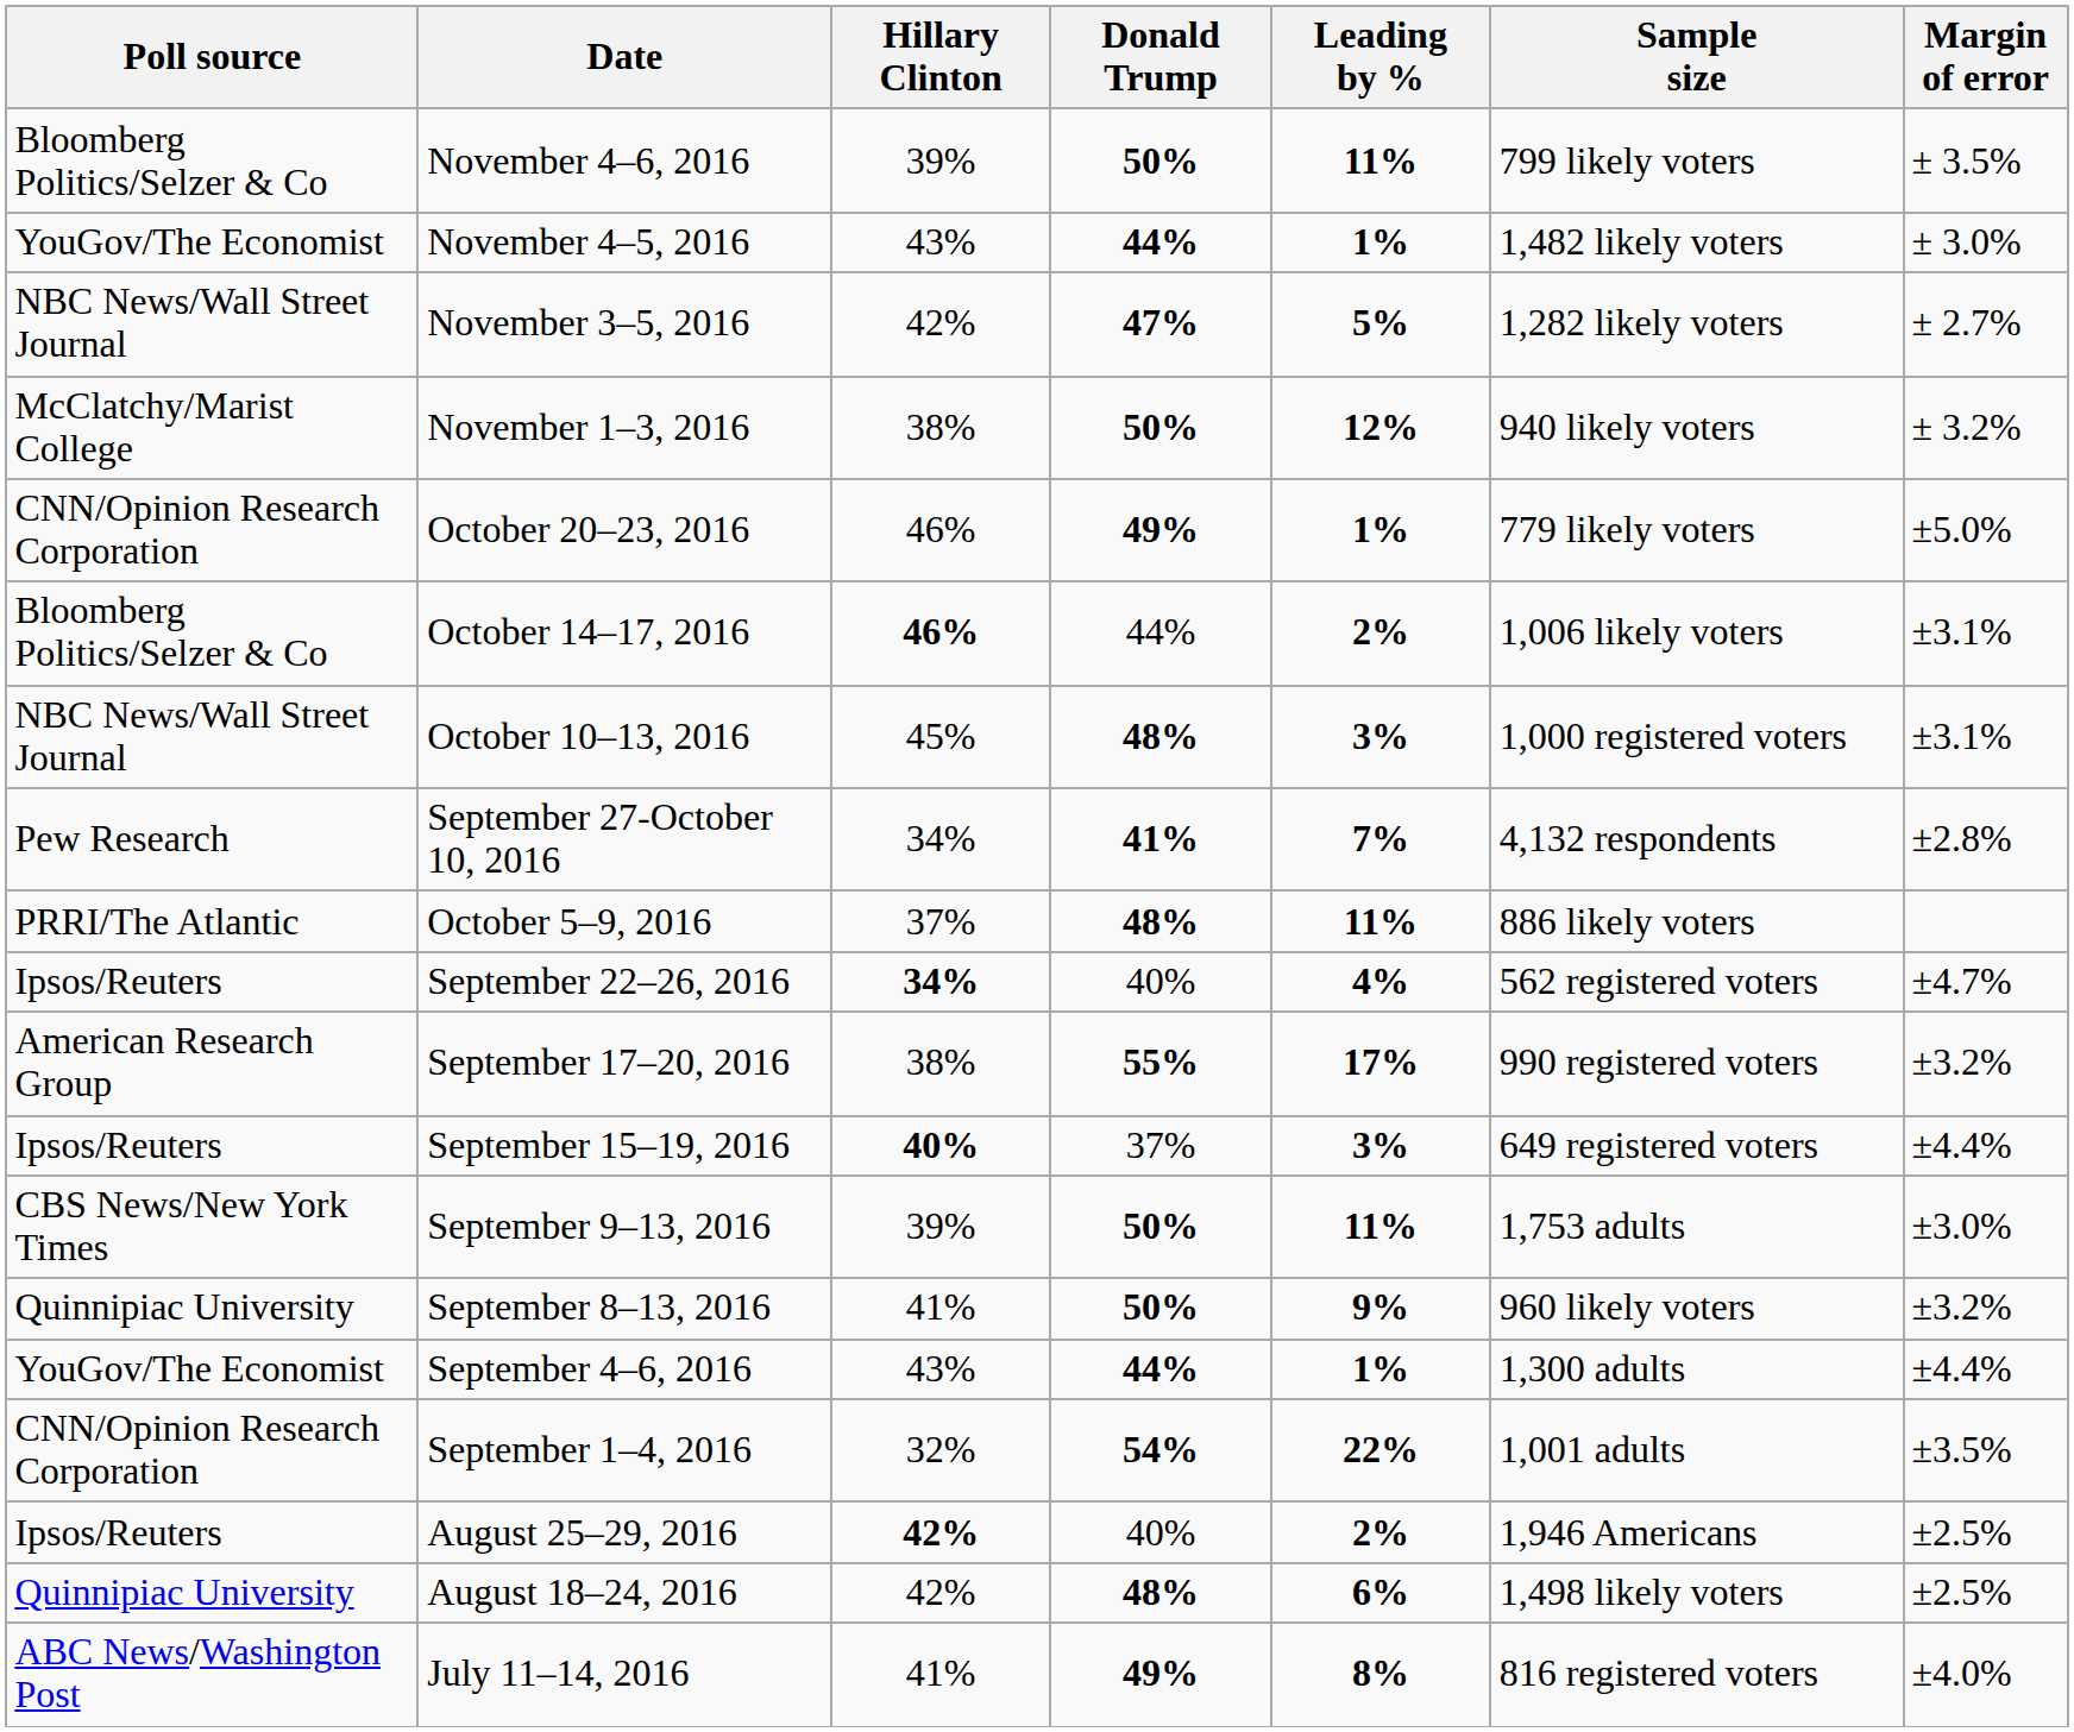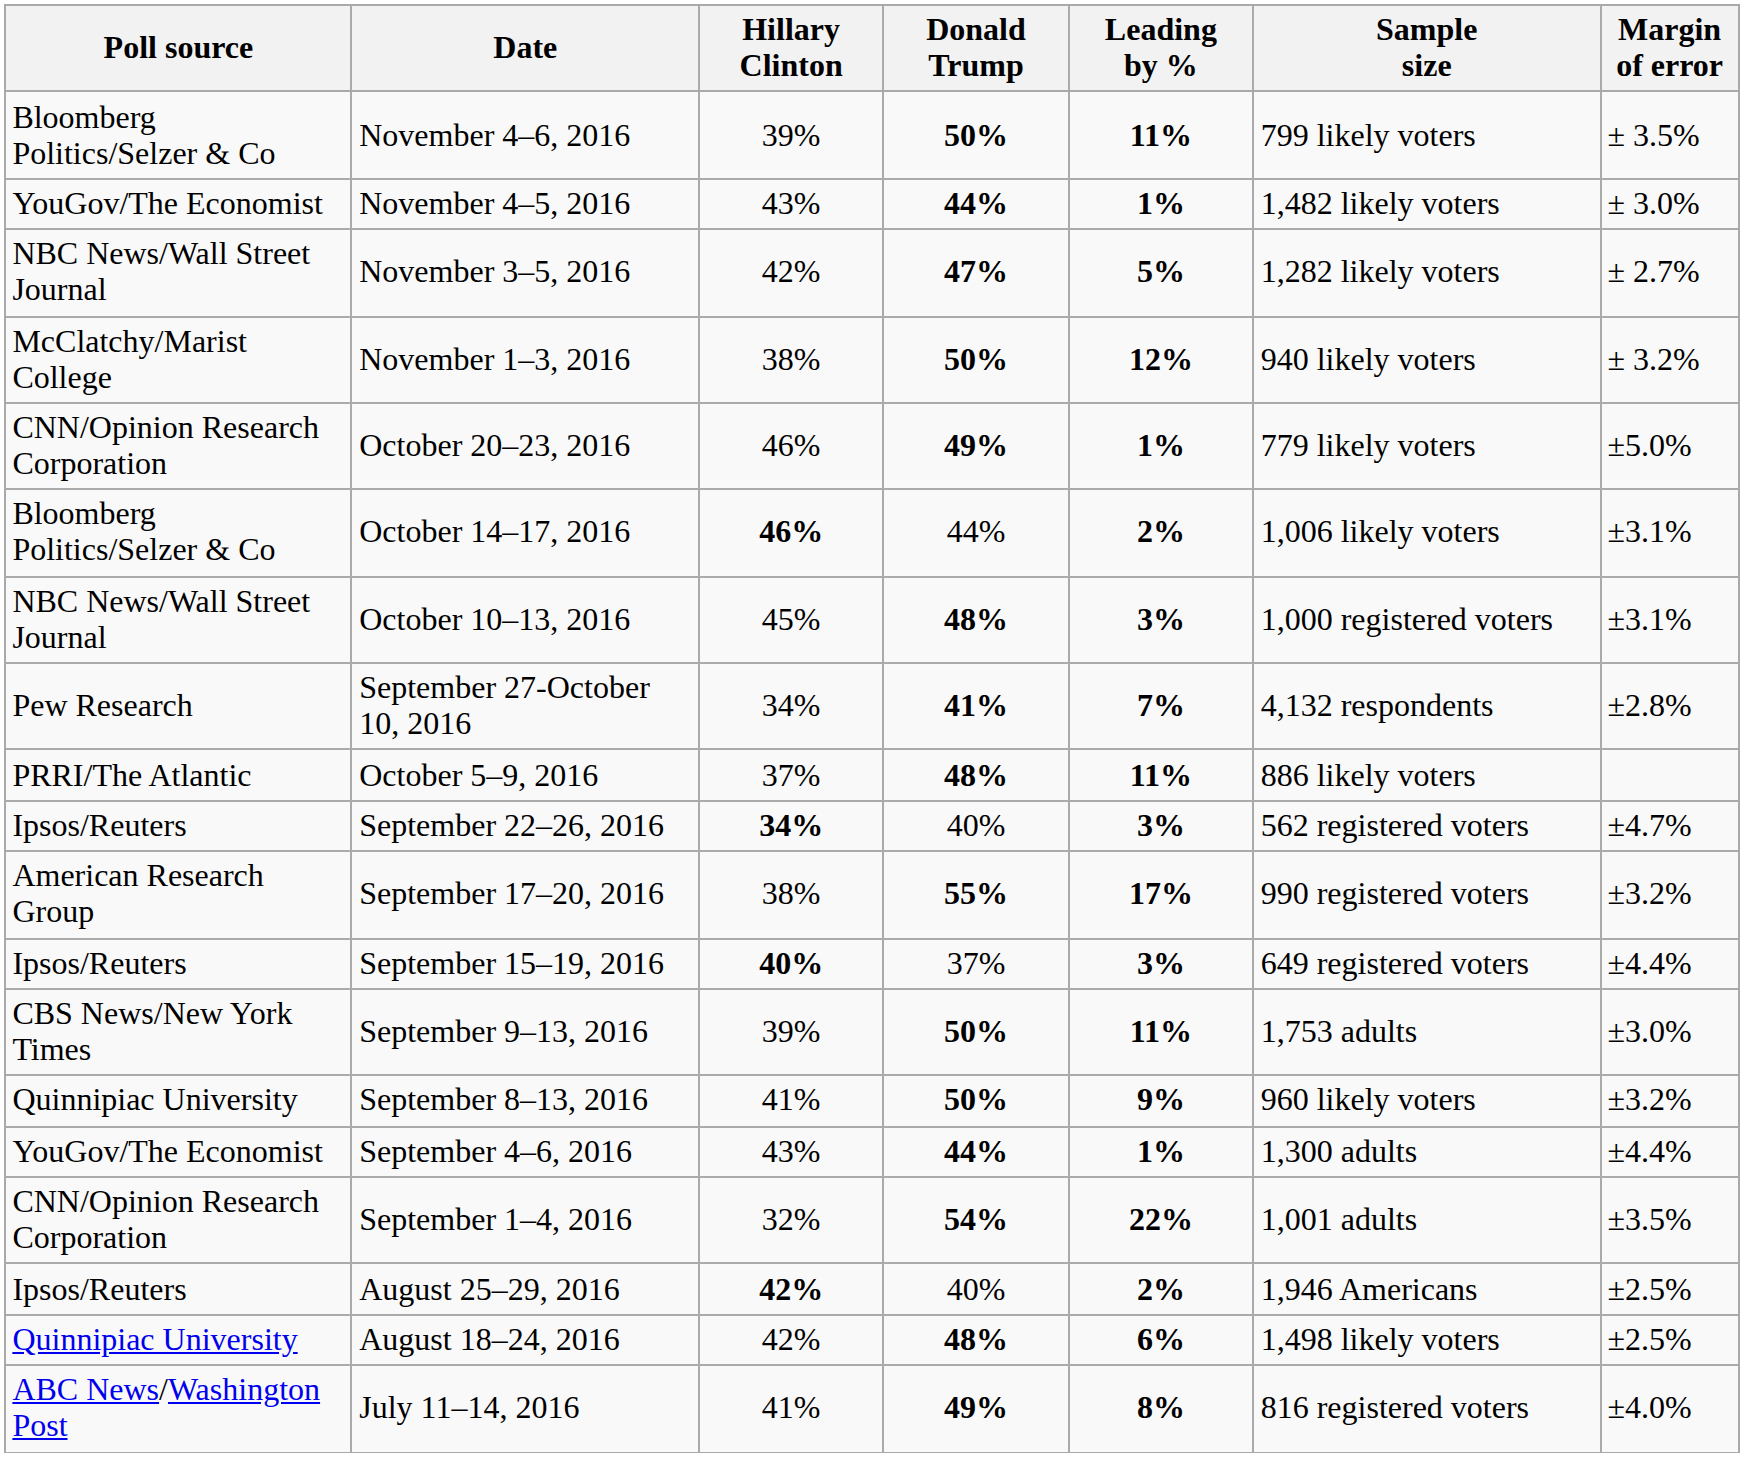September 22–26, 2016 | Leading by %: 4% -> 3%
